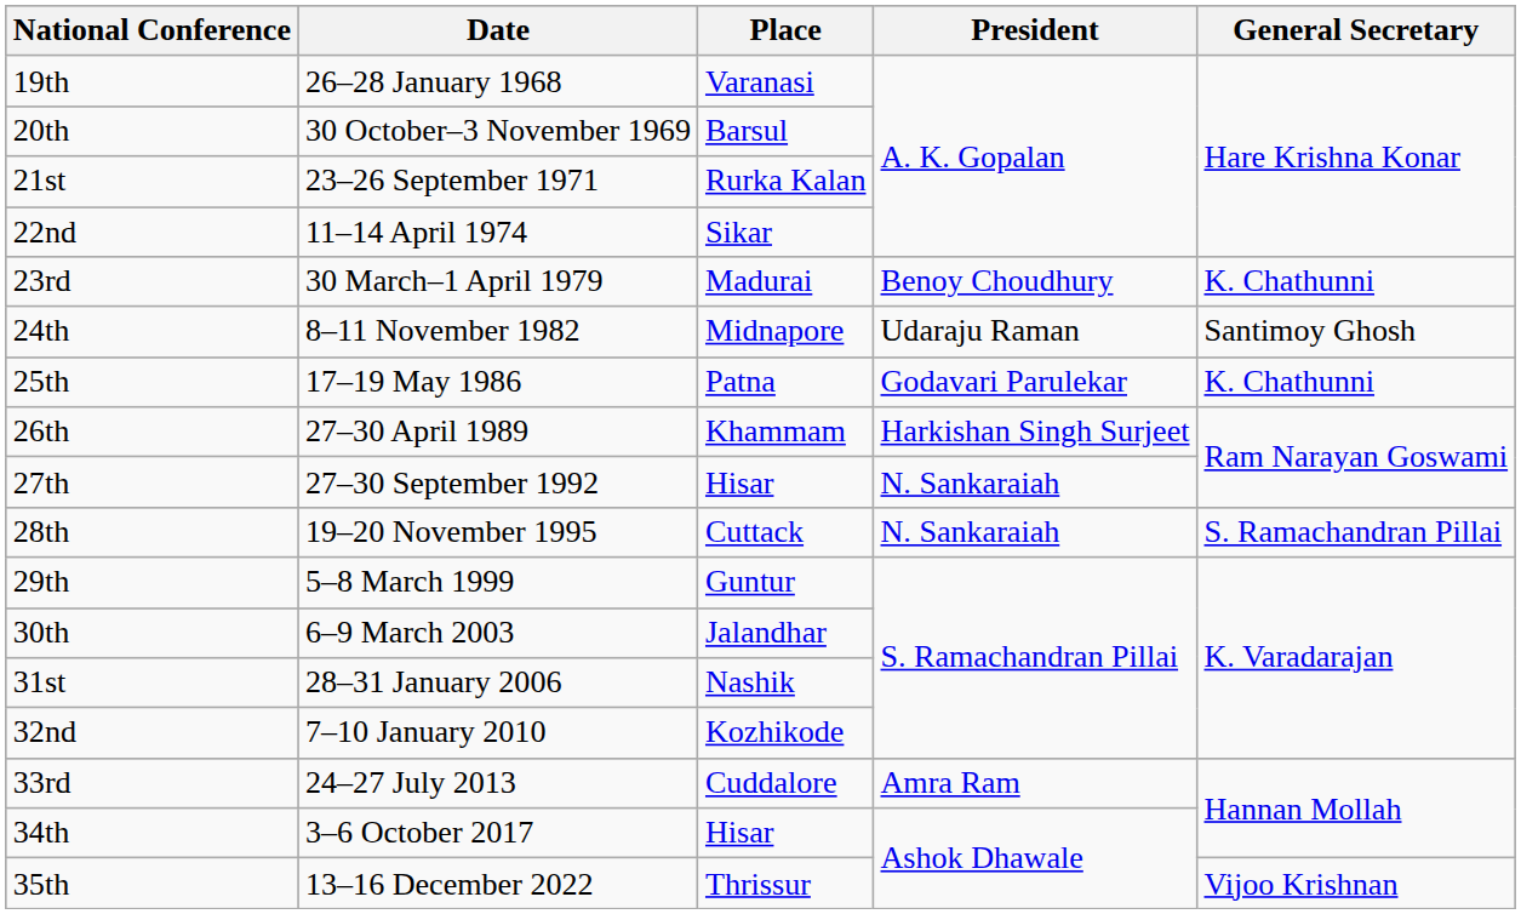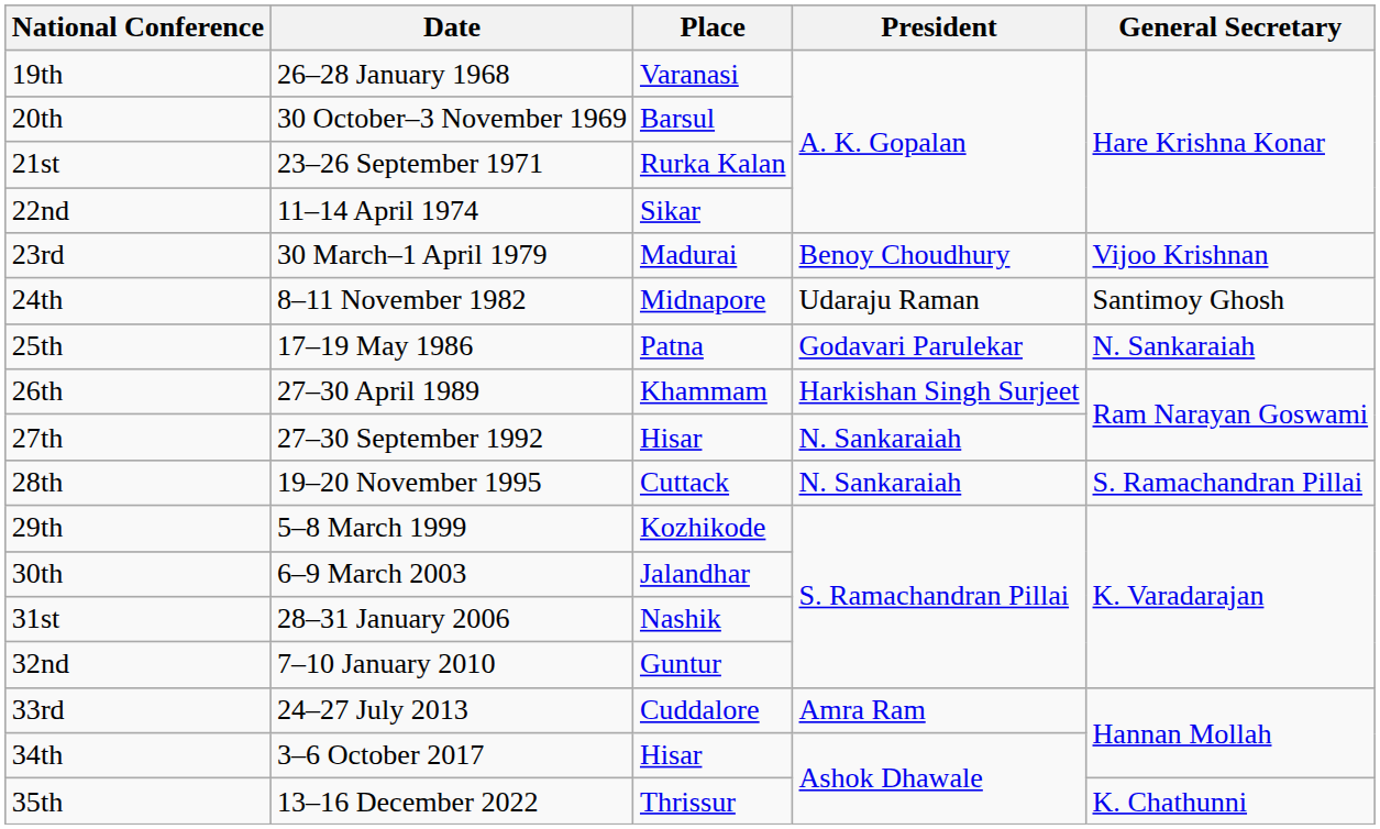23rd | General Secretary: K. Chathunni -> Vijoo Krishnan
25th | General Secretary: K. Chathunni -> N. Sankaraiah
29th | Place: Guntur -> Kozhikode
32nd | Place: Kozhikode -> Guntur
35th | General Secretary: Vijoo Krishnan -> K. Chathunni
